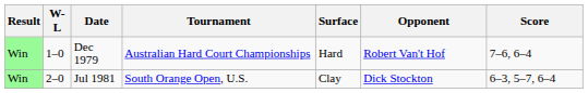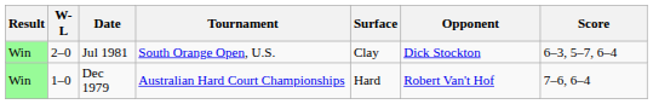rows swapped: Dec 1979 <-> Jul 1981
